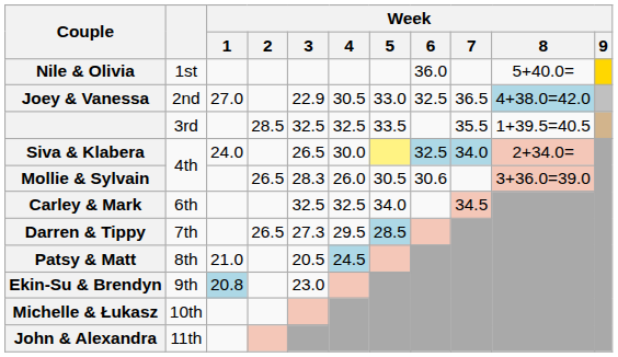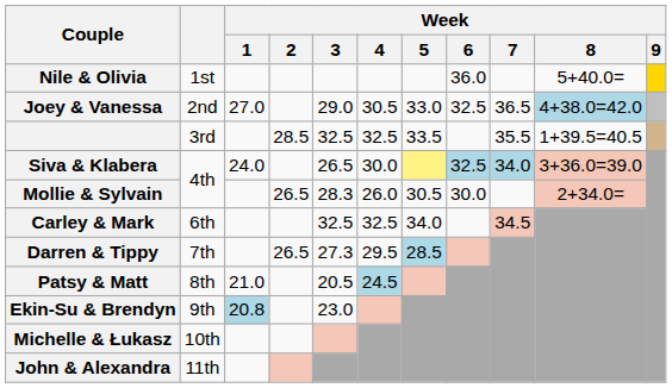Joey & Vanessa | Week / 3: 22.9 -> 29.0
Siva & Klabera | Week / 8: 2+34.0= -> 3+36.0=39.0
Mollie & Sylvain | Week / 6: 30.6 -> 30.0
Mollie & Sylvain | Week / 8: 3+36.0=39.0 -> 2+34.0=
